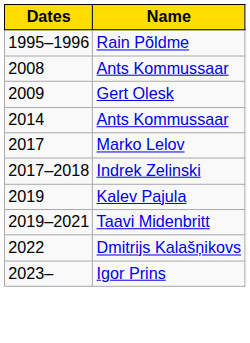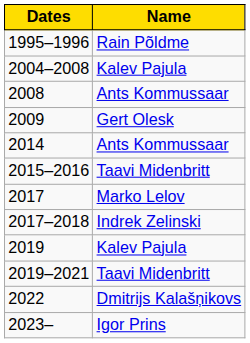+ row: 2004–2008 | Kalev Pajula
+ row: 2015–2016 | Taavi Midenbritt
